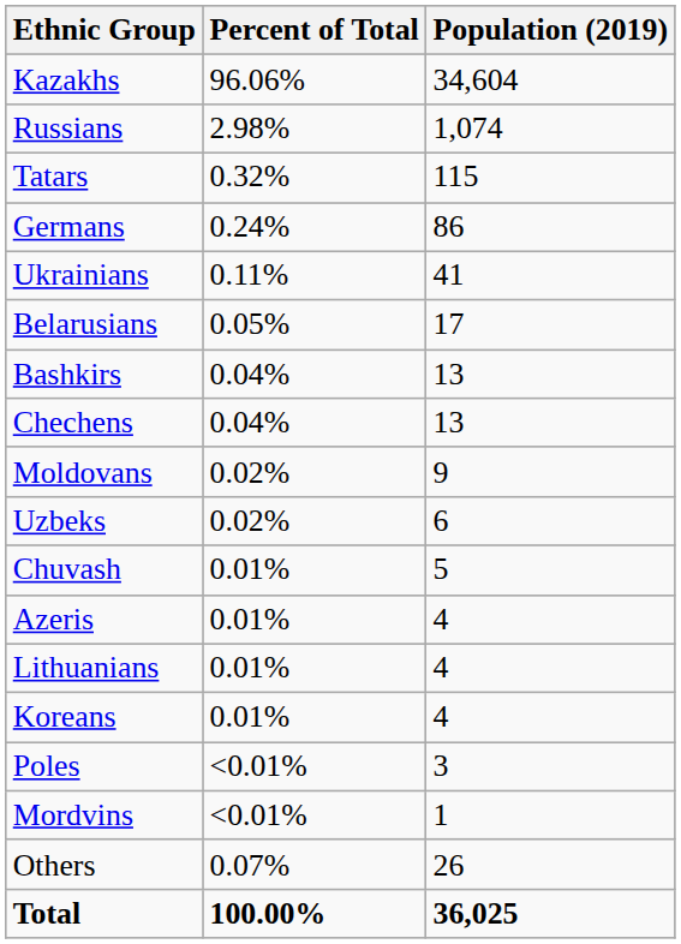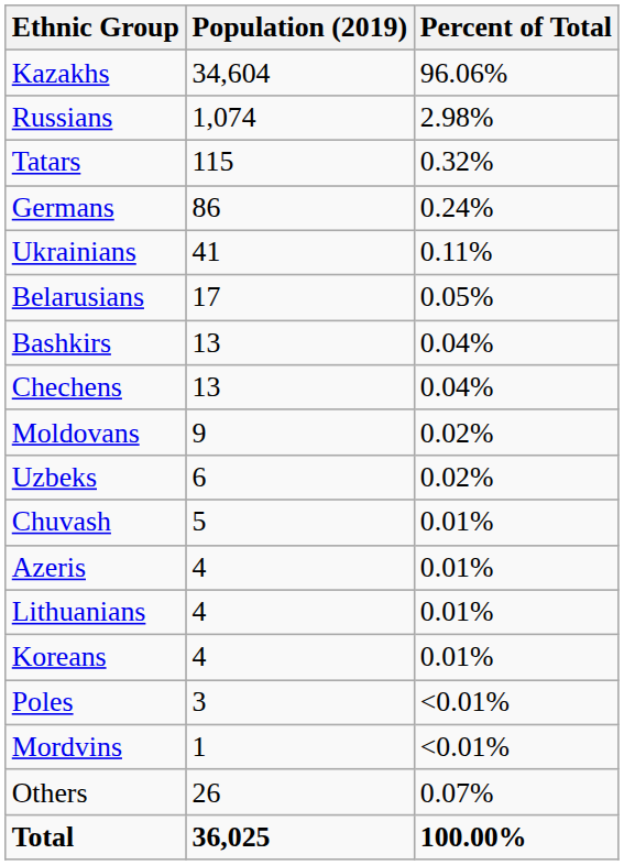columns swapped: Population (2019) <-> Percent of Total
